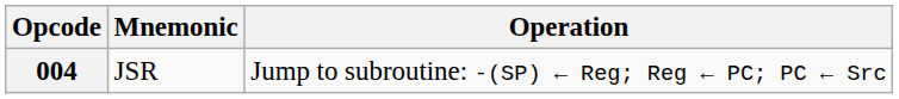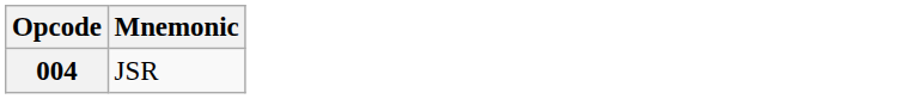- column: Operation | Jump to subroutine: -(SP) ← Reg; Reg ← PC; PC ← Src
